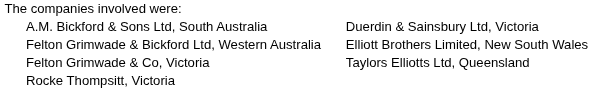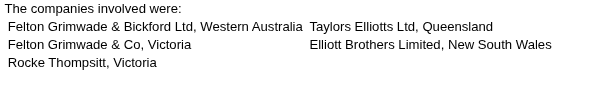- row: A.M. Bickford & Sons Ltd, South Australia | Duerdin & Sainsbury Ltd, Victoria
Felton Grimwade & Bickford Ltd, Western Australia | column 4: Elliott Brothers Limited, New South Wales -> Taylors Elliotts Ltd, Queensland
Felton Grimwade & Co, Victoria | column 4: Taylors Elliotts Ltd, Queensland -> Elliott Brothers Limited, New South Wales
